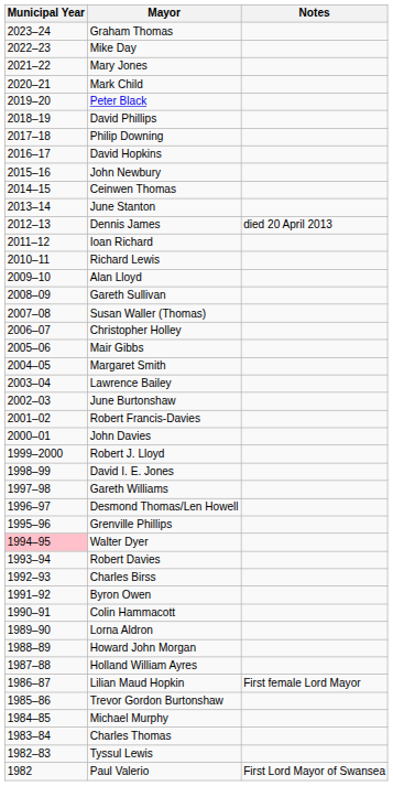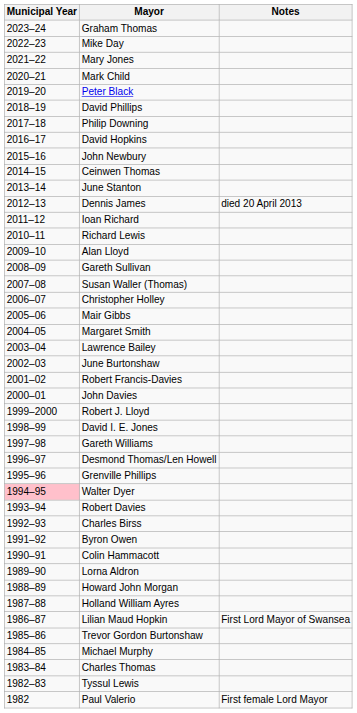Lilian Maud Hopkin | Notes: First female Lord Mayor -> First Lord Mayor of Swansea
Paul Valerio | Notes: First Lord Mayor of Swansea -> First female Lord Mayor
